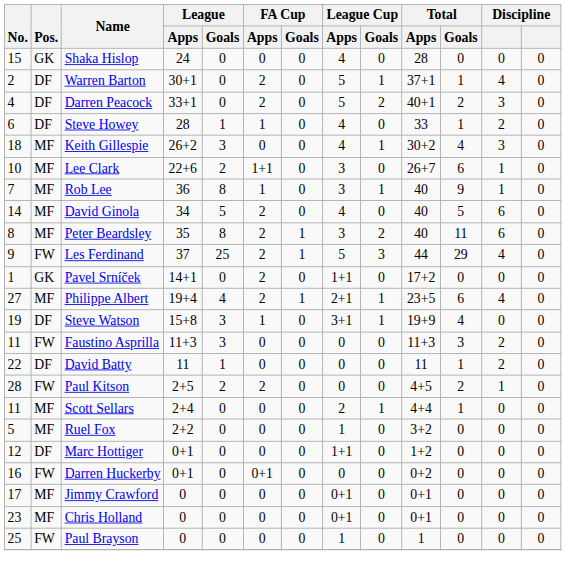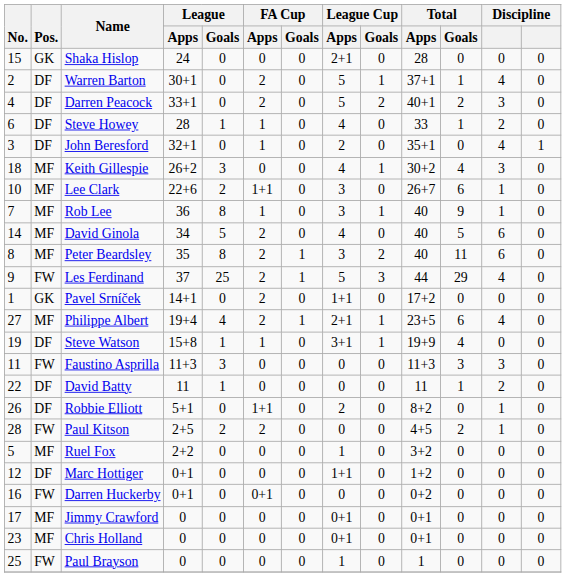Shaka Hislop | League Cup / Apps: 4 -> 2+1
+ row: 3 | DF | John Beresford | 32+1 | 0 | 1 | 0 | 2 | 0 | 35+1 | 0 | 4 | 1
Steve Watson | League / Goals: 3 -> 1
Faustino Asprilla | column 12: 2 -> 3
+ row: 26 | DF | Robbie Elliott | 5+1 | 0 | 1+1 | 0 | 2 | 0 | 8+2 | 0 | 1 | 0
- row: 11 | MF | Scott Sellars | 2+4 | 0 | 0 | 0 | 2 | 1 | 4+4 | 1 | 0 | 0
